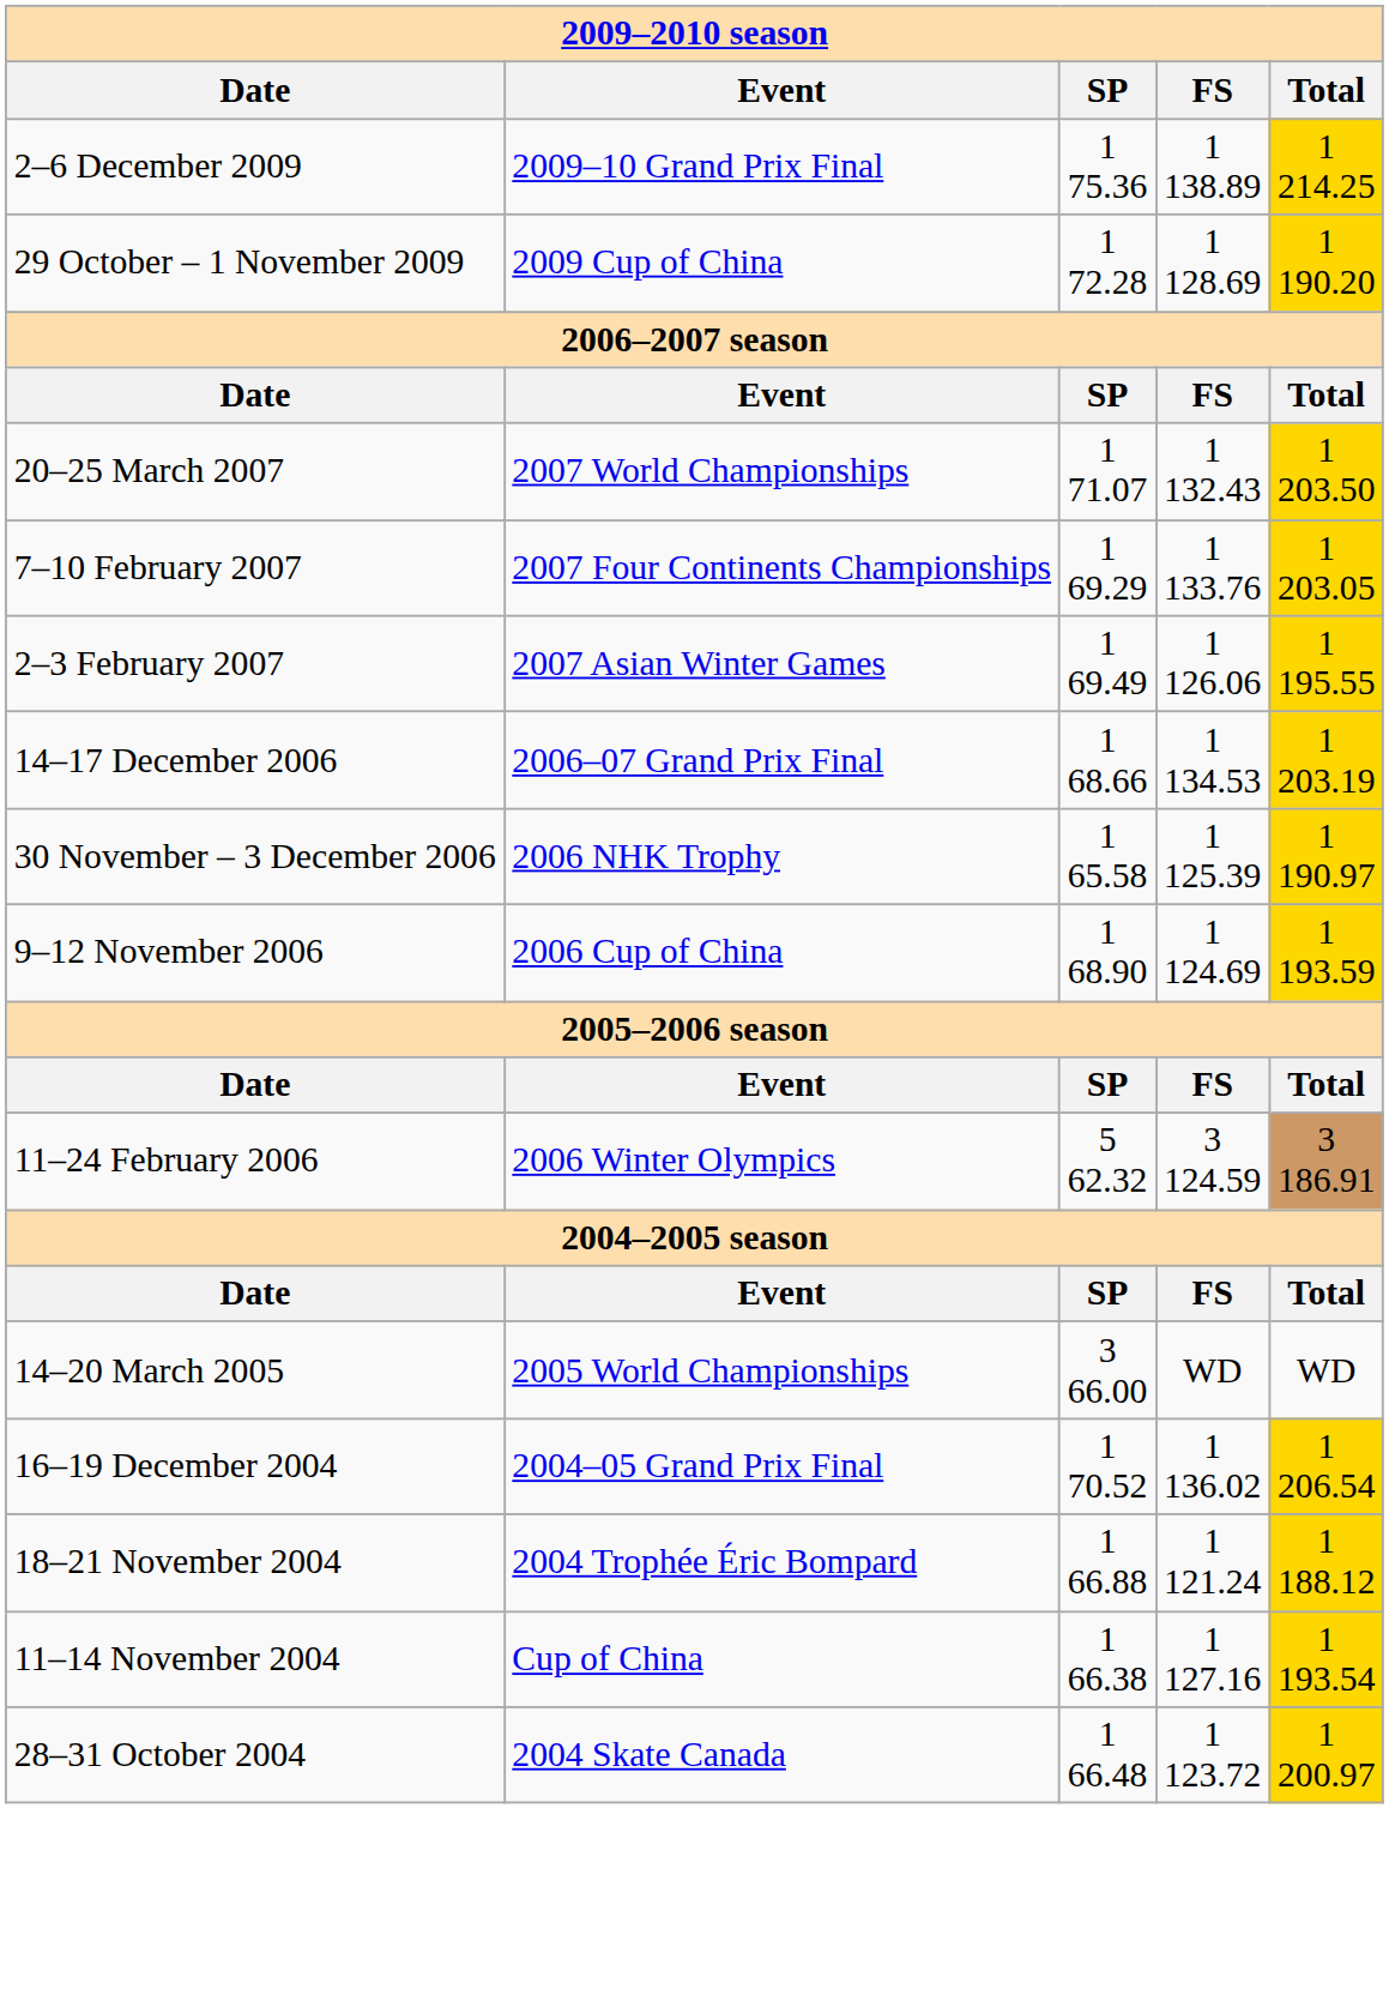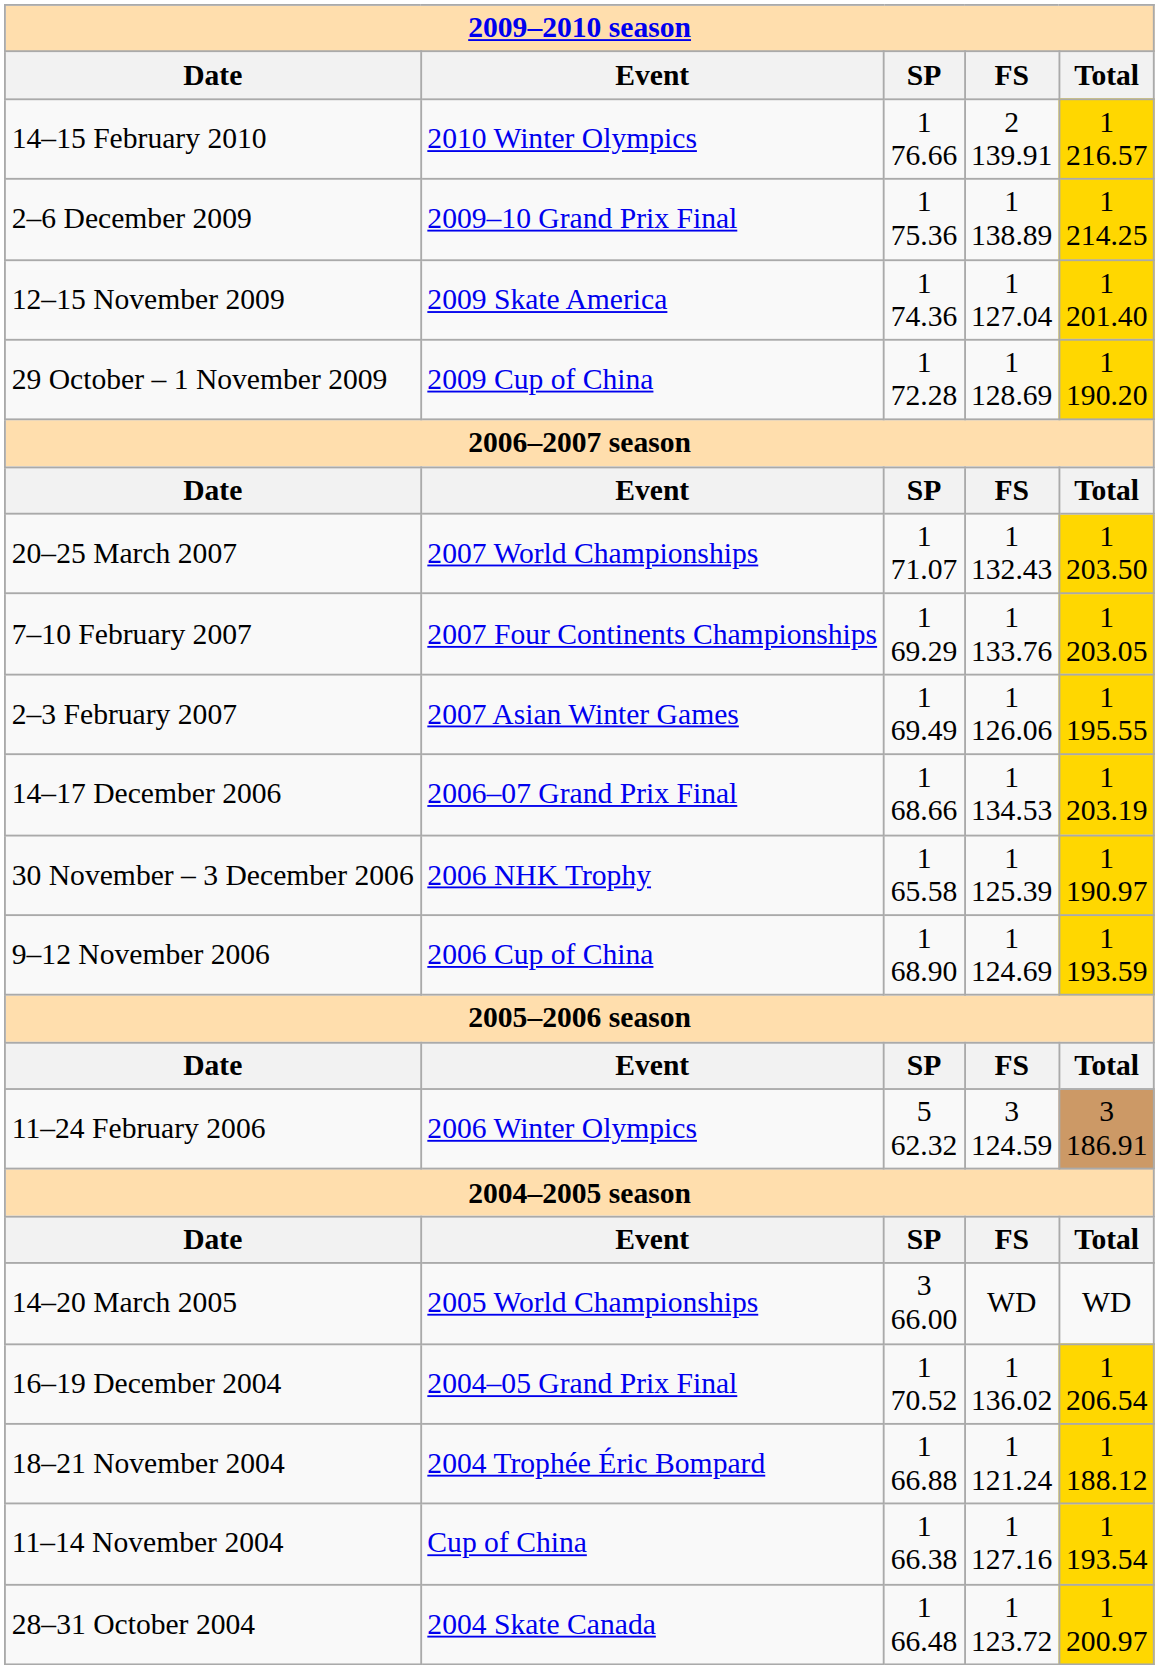+ row: 14–15 February 2010 | 2010 Winter Olympics | 1 76.66 | 2 139.91 | 1 216.57
+ row: 12–15 November 2009 | 2009 Skate America | 1 74.36 | 1 127.04 | 1 201.40
